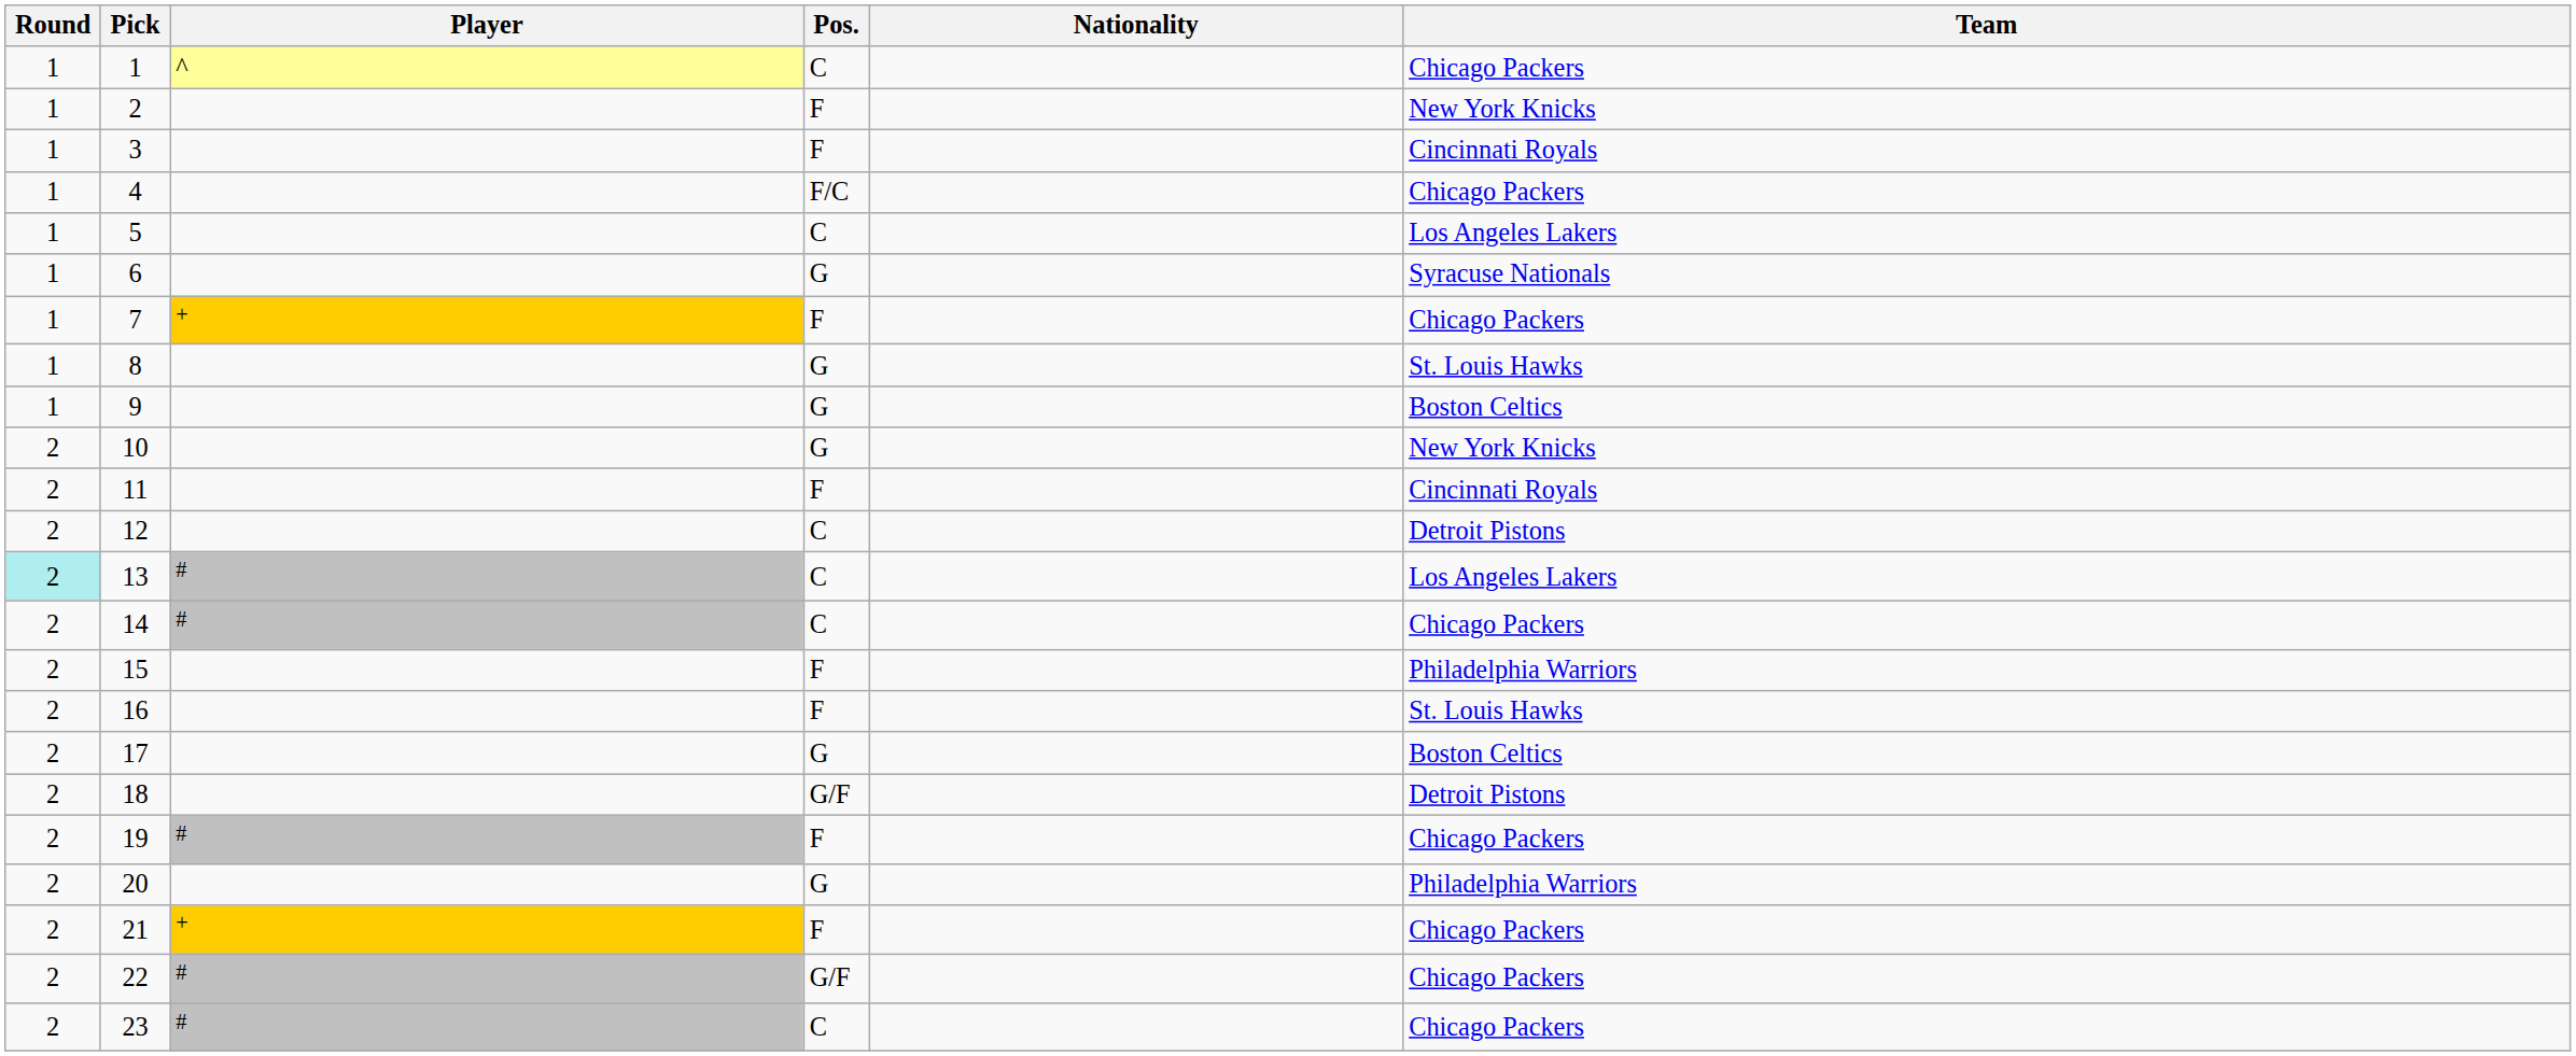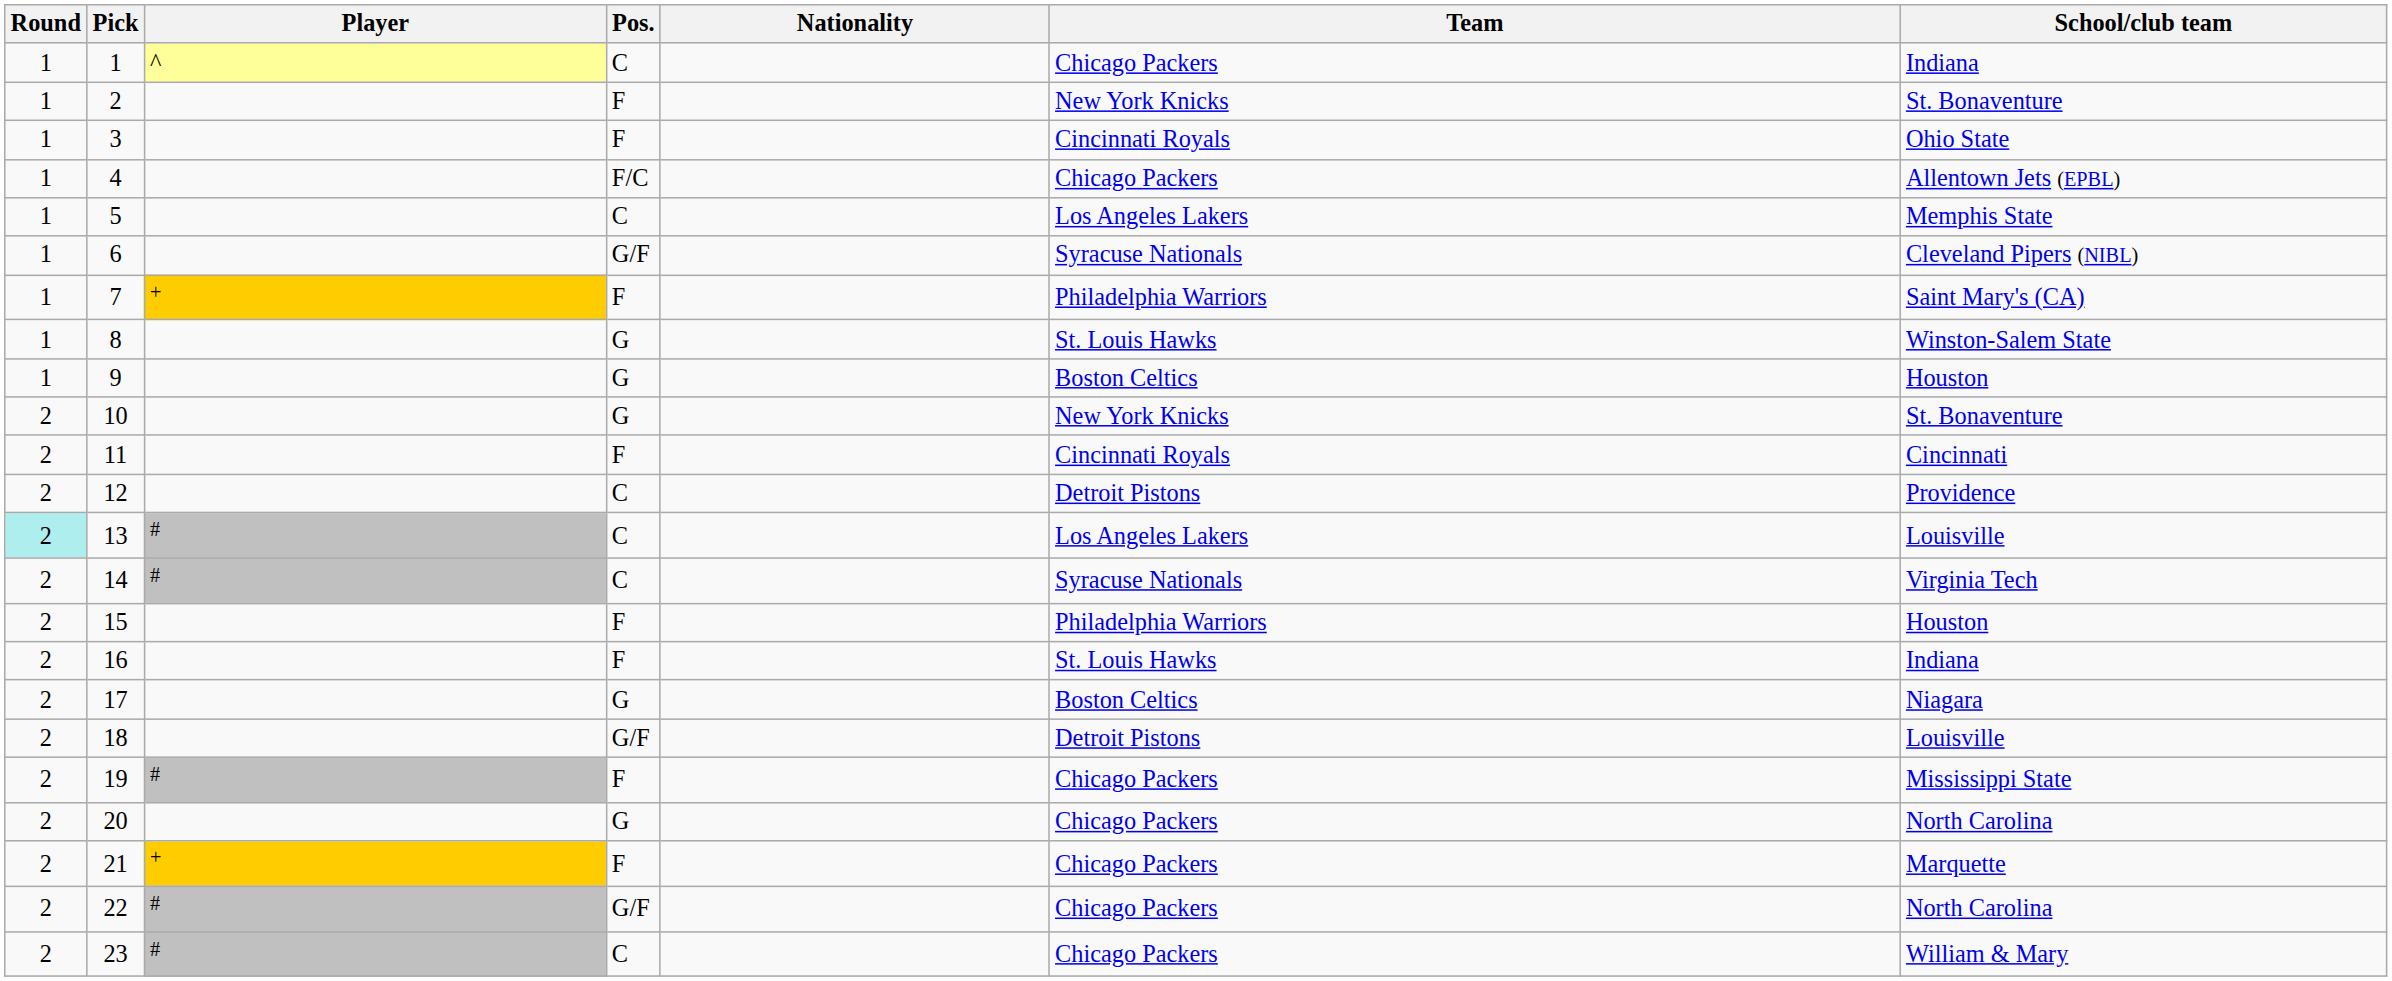+ column: School/club team | Indiana | St. Bonaventure | Ohio State | Allentown Jets (EPBL) | Memphis State | Cleveland Pipers (NIBL) | Saint Mary's (CA) | Winston-Salem State | Houston | St. Bonaventure | Cincinnati | Providence | Louisville | Virginia Tech | Houston | Indiana | Niagara | Louisville | Mississippi State | North Carolina | Marquette | North Carolina | William & Mary
6 | Pos.: G -> G/F
7 | Team: Chicago Packers -> Philadelphia Warriors
14 | Team: Chicago Packers -> Syracuse Nationals
20 | Team: Philadelphia Warriors -> Chicago Packers
